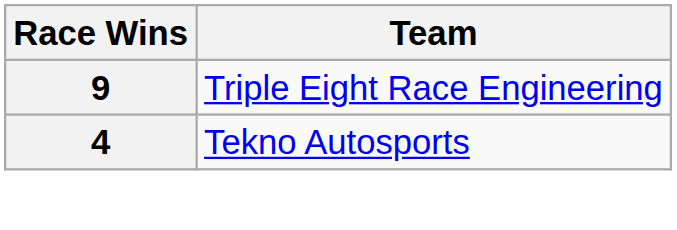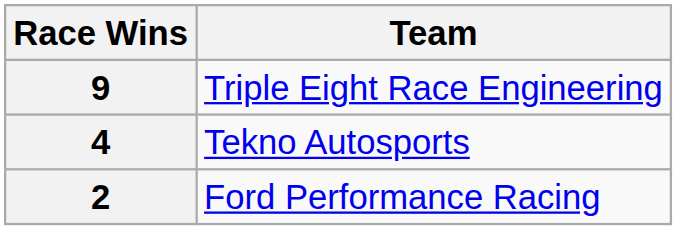+ row: 2 | Ford Performance Racing
